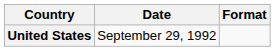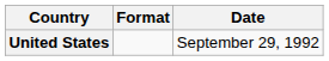columns swapped: Date <-> Format
